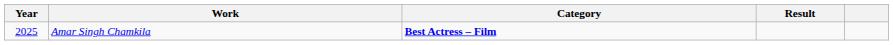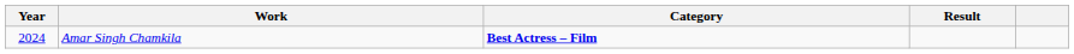Amar Singh Chamkila | Year: 2025 -> 2024
